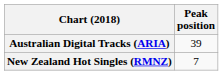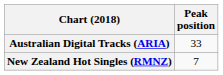Australian Digital Tracks (ARIA) | Peak position: 39 -> 33
